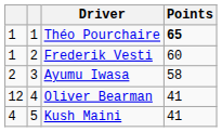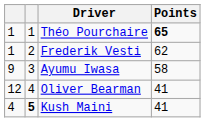Frederik Vesti | Points: 60 -> 62
Ayumu Iwasa | column 1: 2 -> 9
Kush Maini | column 2: normal -> bold
